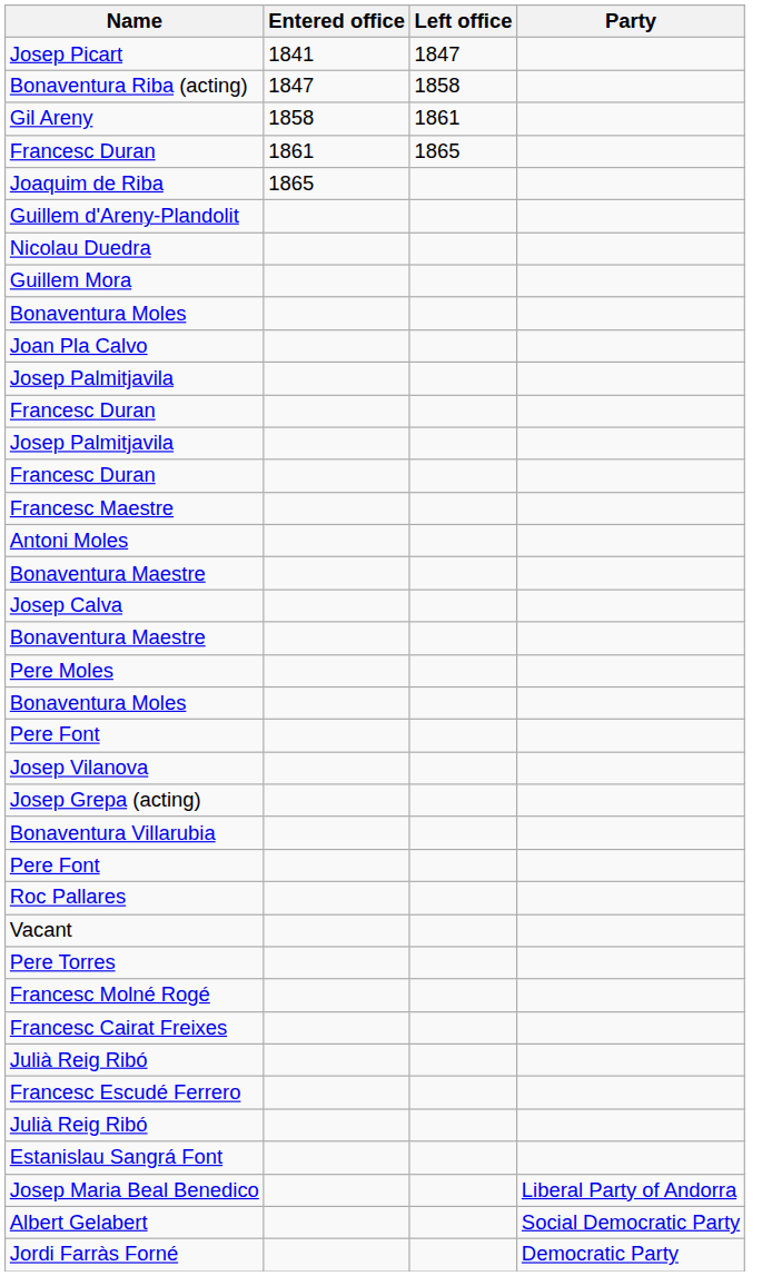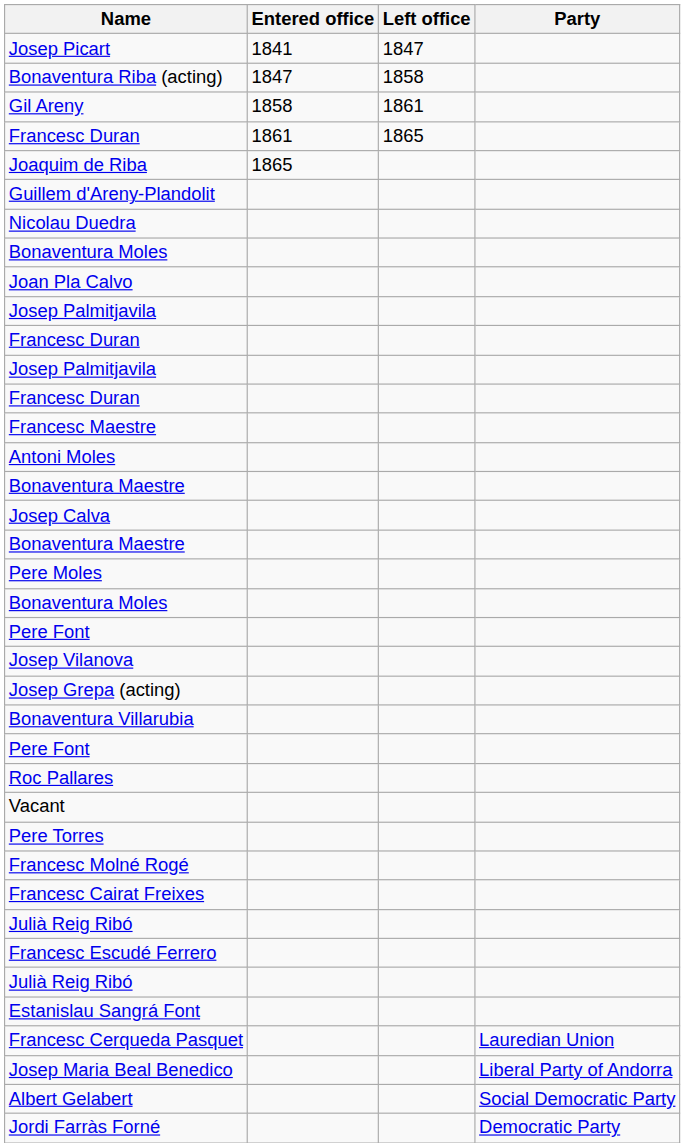- row: Guillem Mora
+ row: Francesc Cerqueda Pasquet | Lauredian Union
